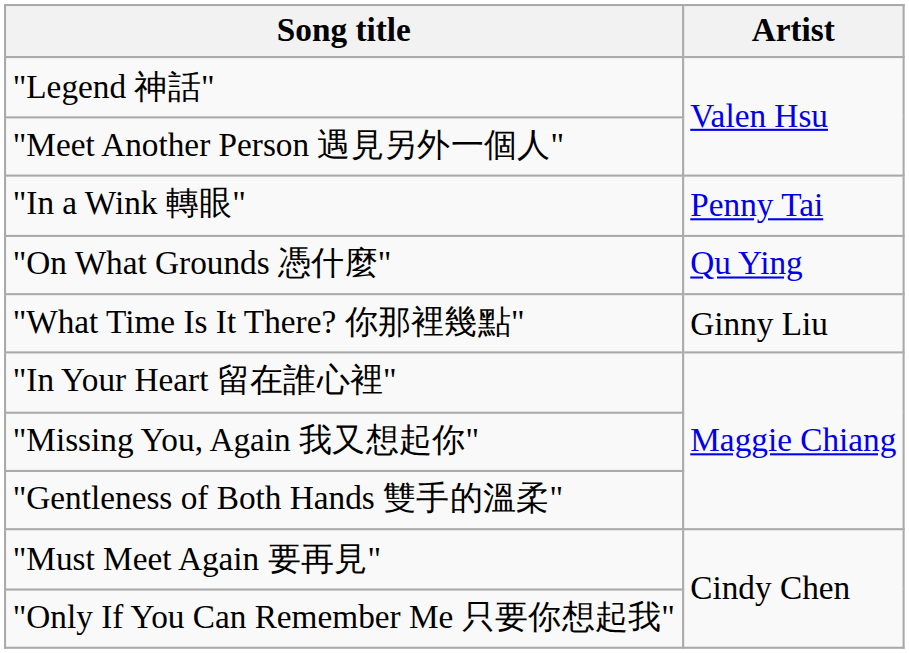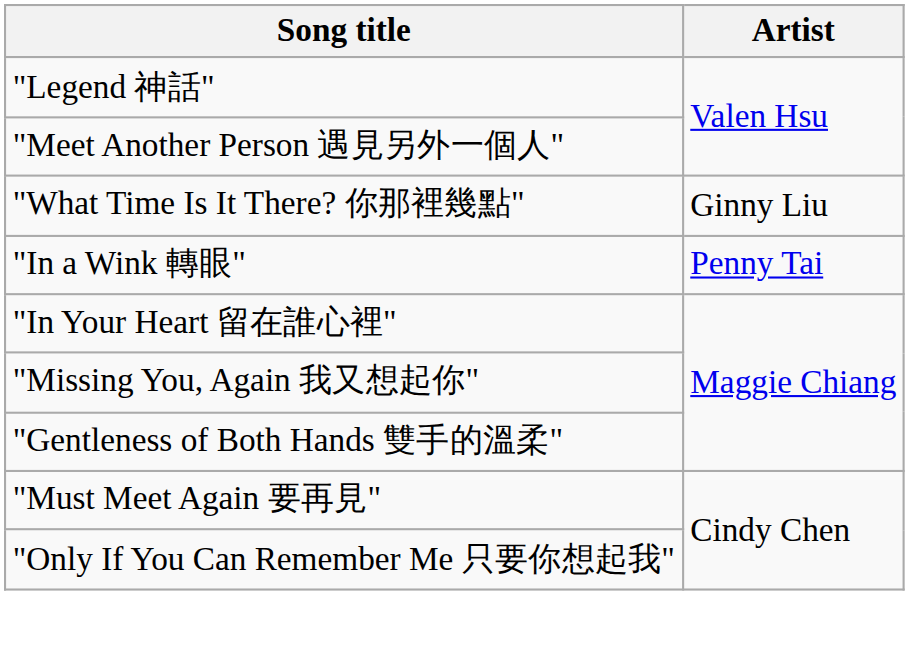rows swapped: "In a Wink 轉眼" <-> "What Time Is It There? 你那裡幾點"
- row: "On What Grounds 憑什麼" | Qu Ying
